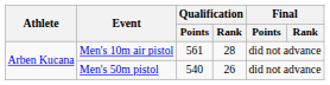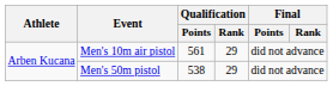Men's 10m air pistol | Qualification / Rank: 28 -> 29
Men's 50m pistol | Qualification / Points: 540 -> 538
Men's 50m pistol | Qualification / Rank: 26 -> 29
